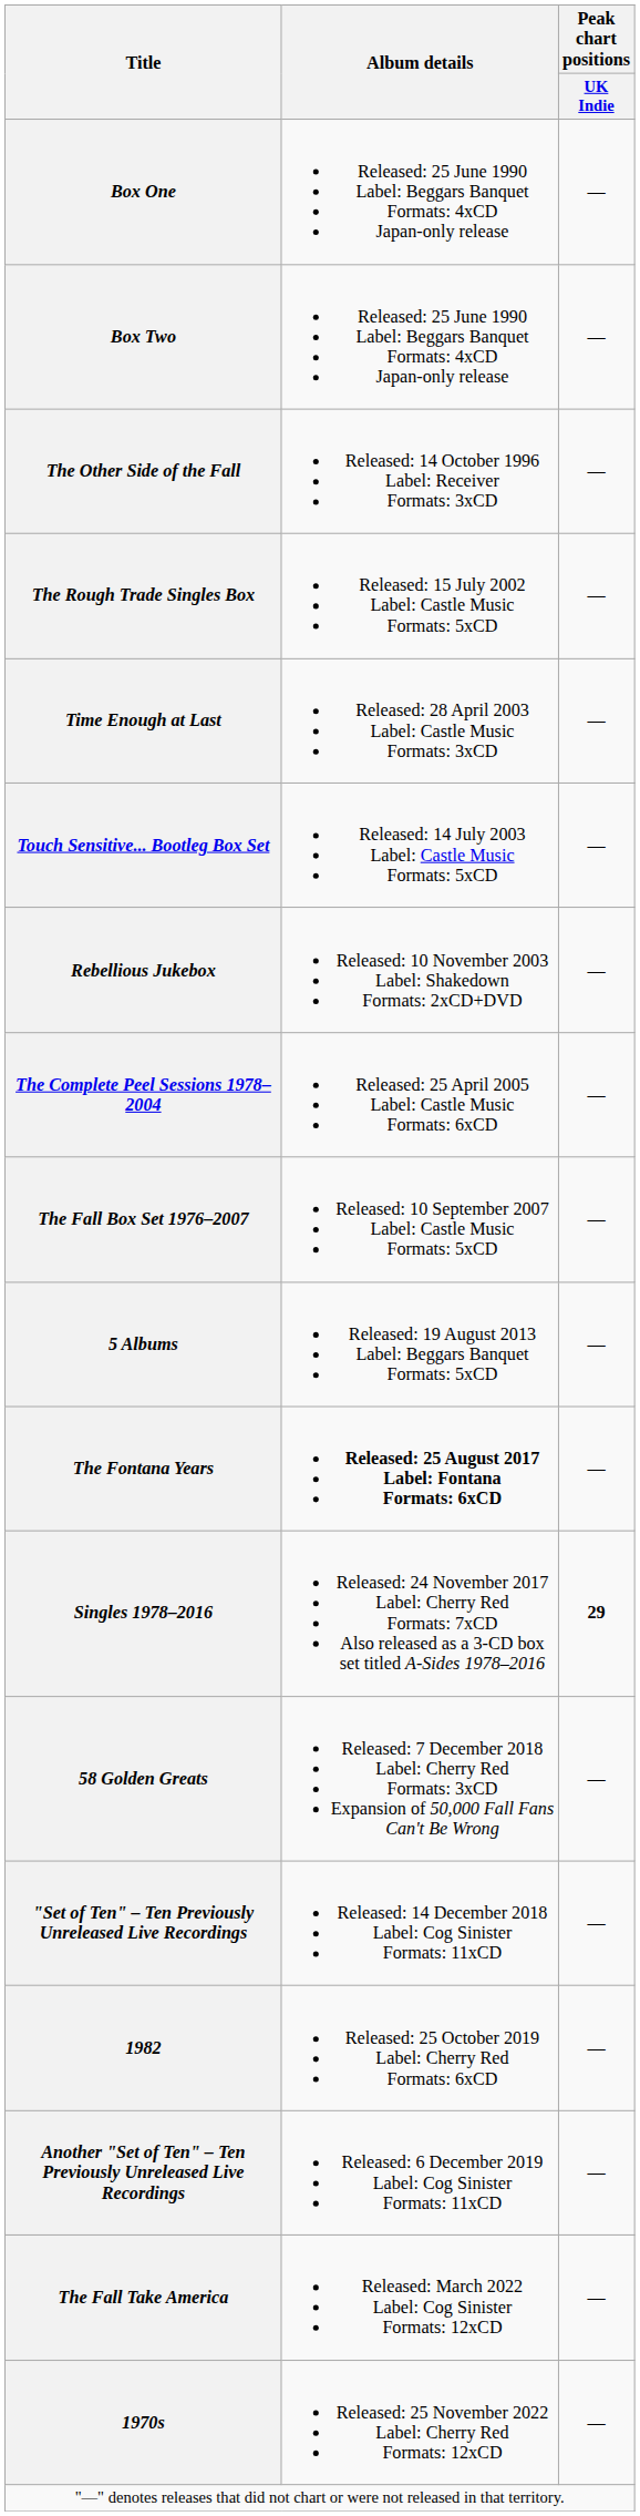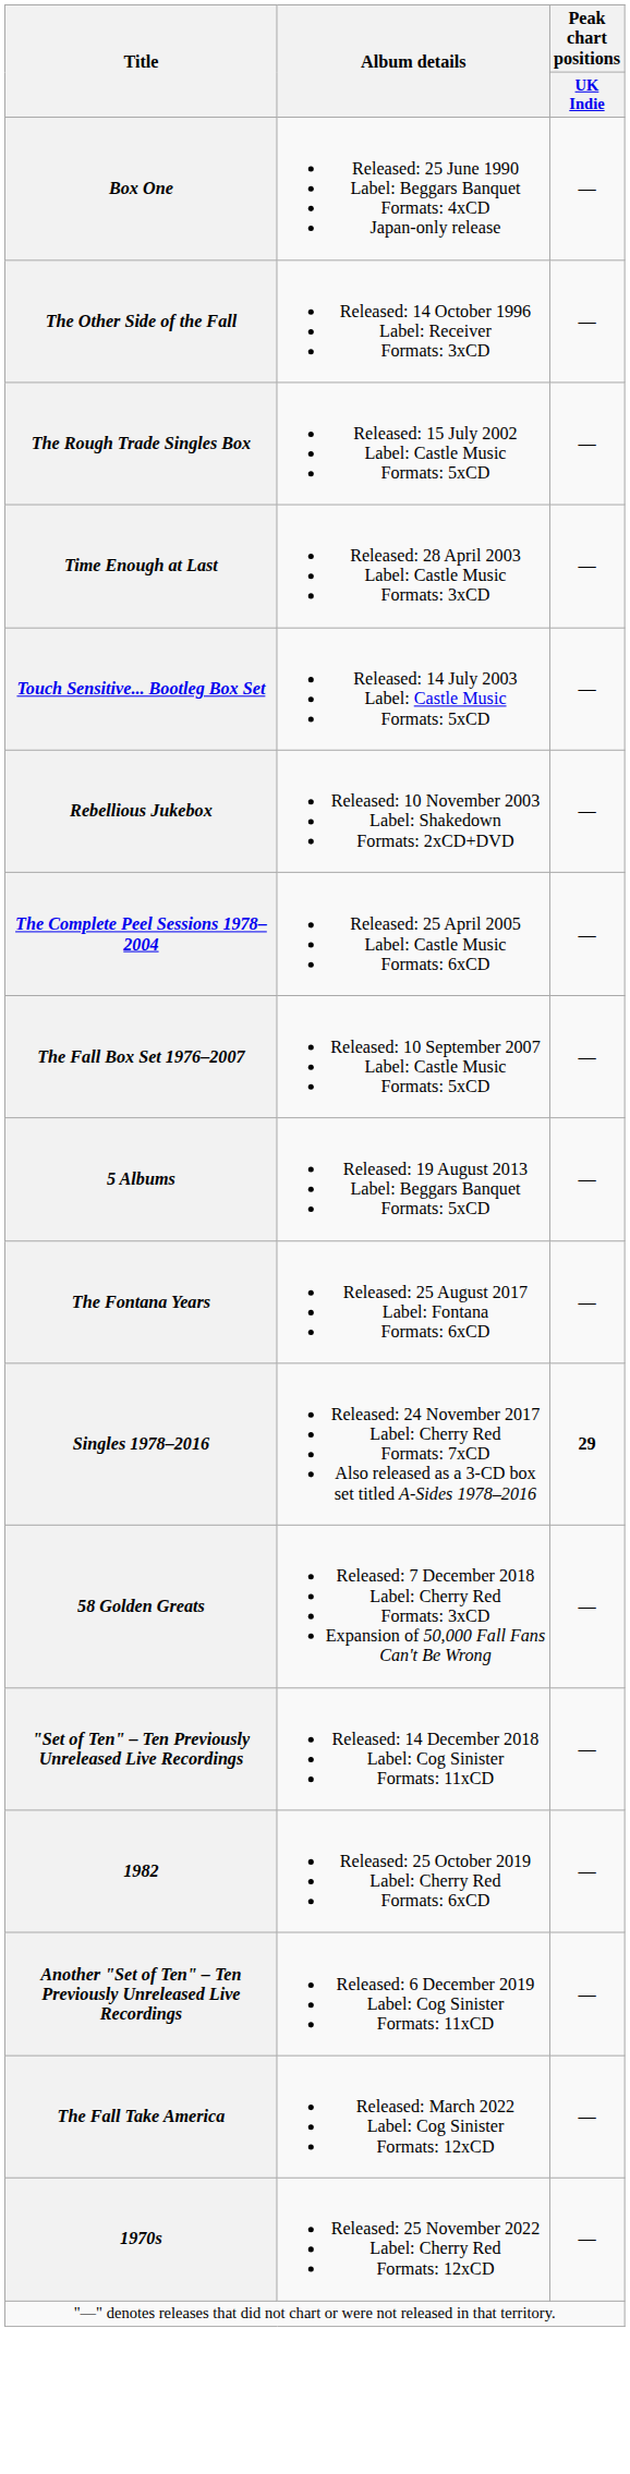- row: Box Two | Released: 25 June 1990 Label: Beggars Banquet Formats: 4xCD Japan-only release | —
The Fontana Years | Album details: bold -> normal
